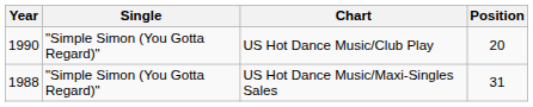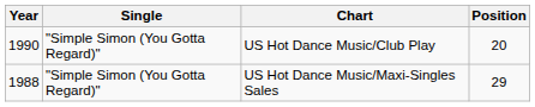US Hot Dance Music/Maxi-Singles Sales | Position: 31 -> 29
